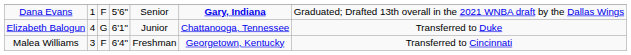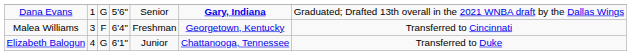Dana Evans | column 3: F -> G
rows swapped: Malea Williams <-> Elizabeth Balogun
